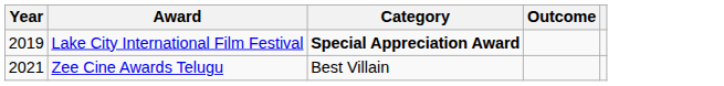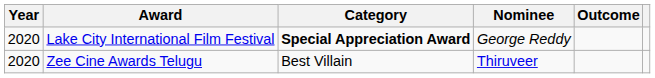+ column: Nominee | George Reddy | Thiruveer
Lake City International Film Festival | Year: 2019 -> 2020
Zee Cine Awards Telugu | Year: 2021 -> 2020
